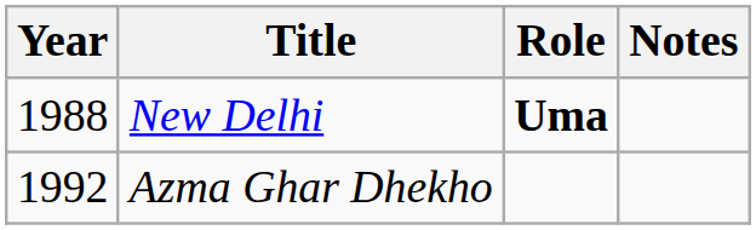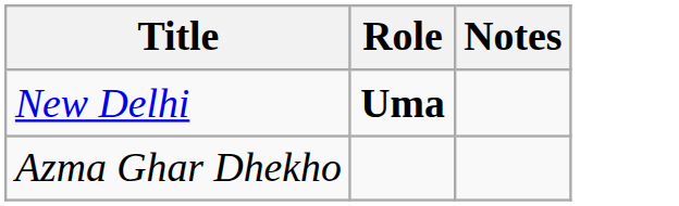- column: Year | 1988 | 1992
